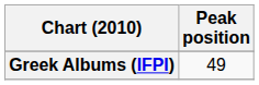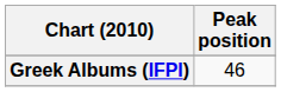Greek Albums (IFPI) | Peak position: 49 -> 46
